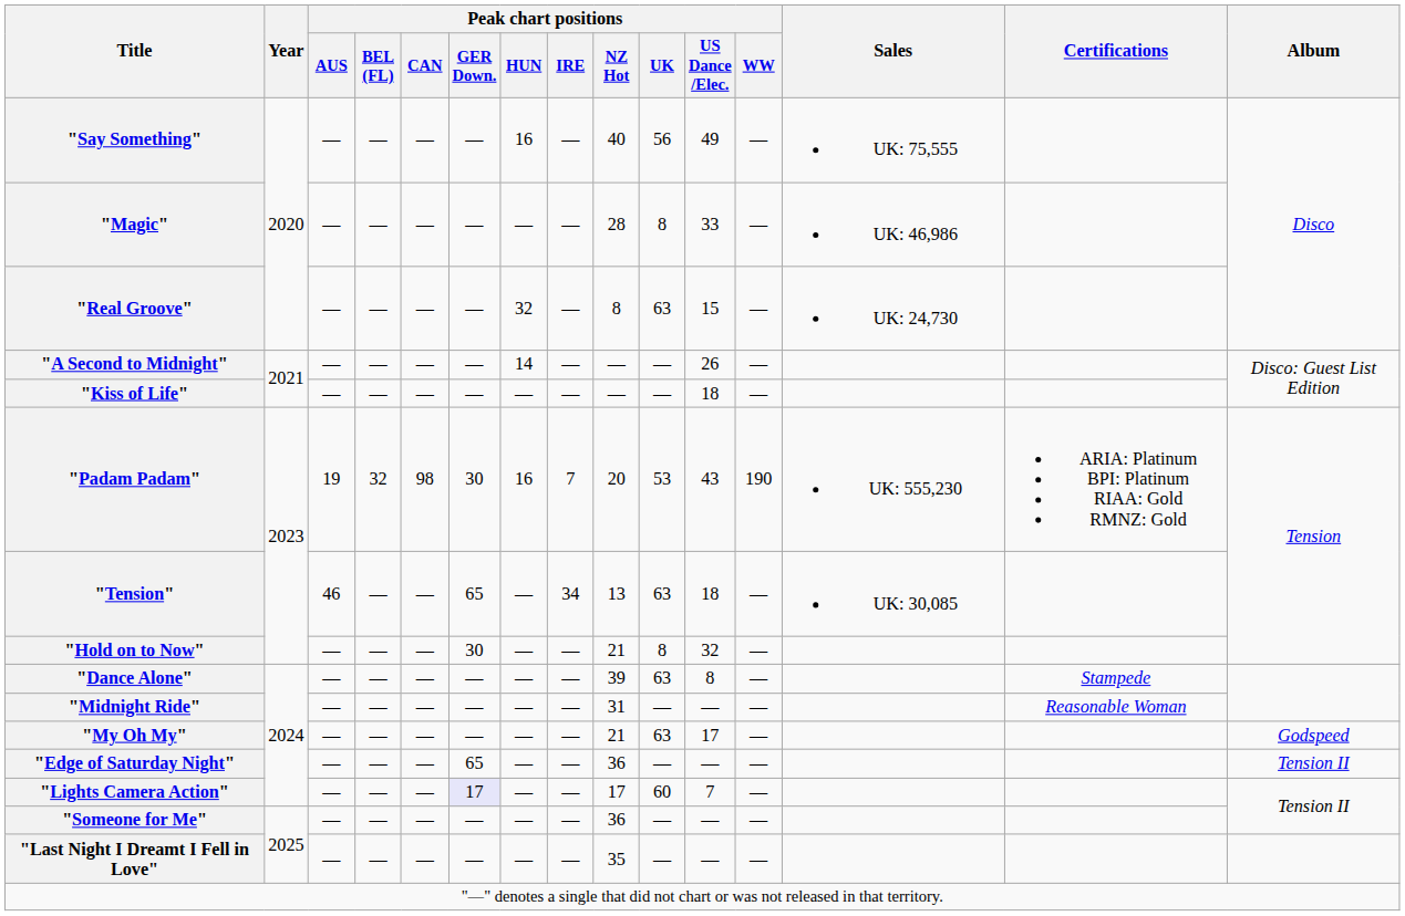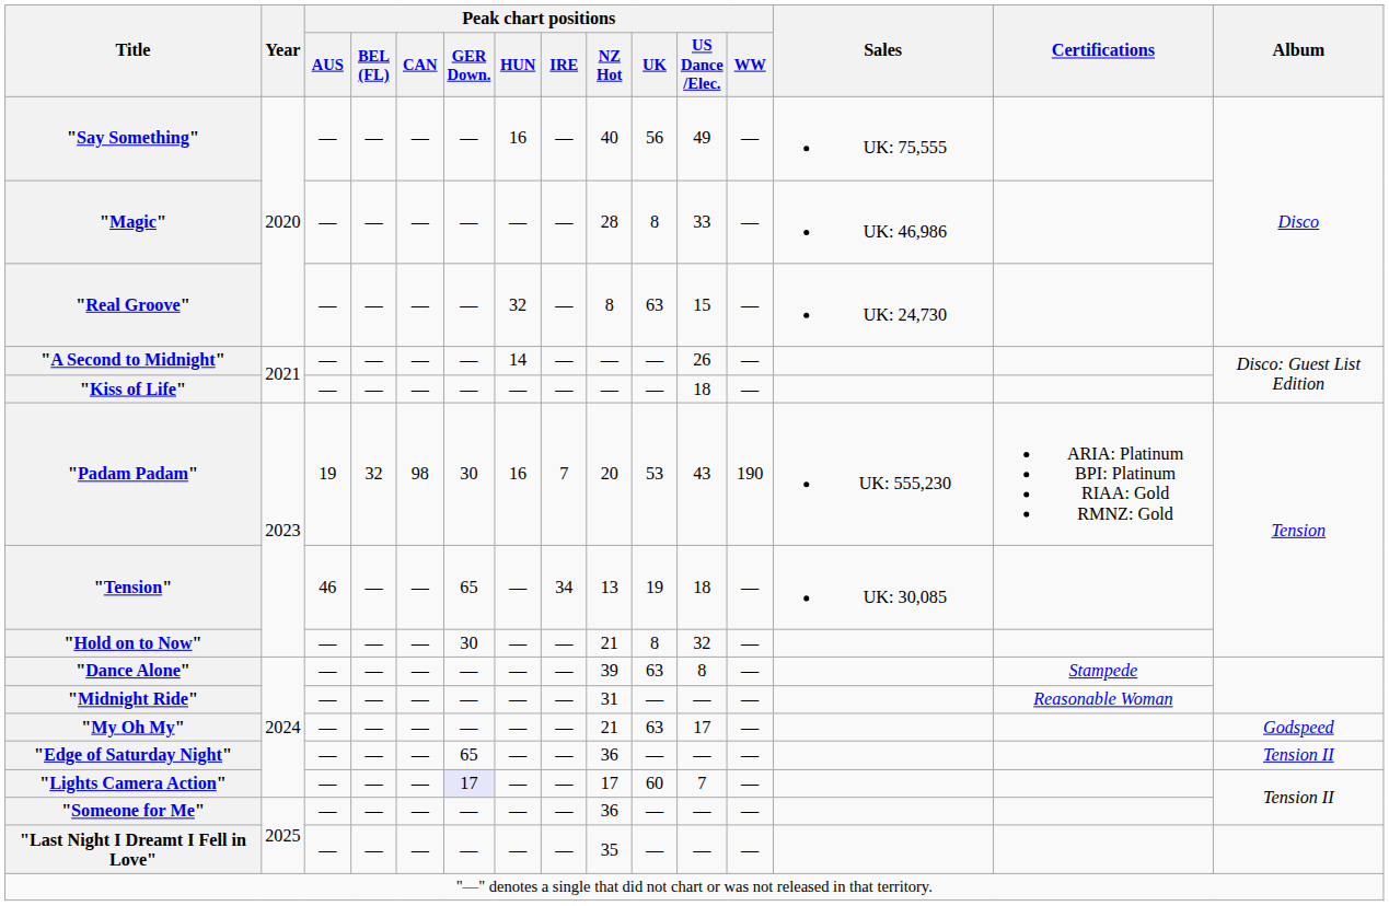"Tension" | Peak chart positions / UK: 63 -> 19
